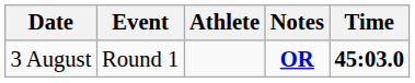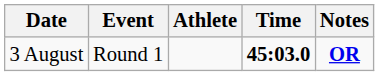columns swapped: Time <-> Notes
